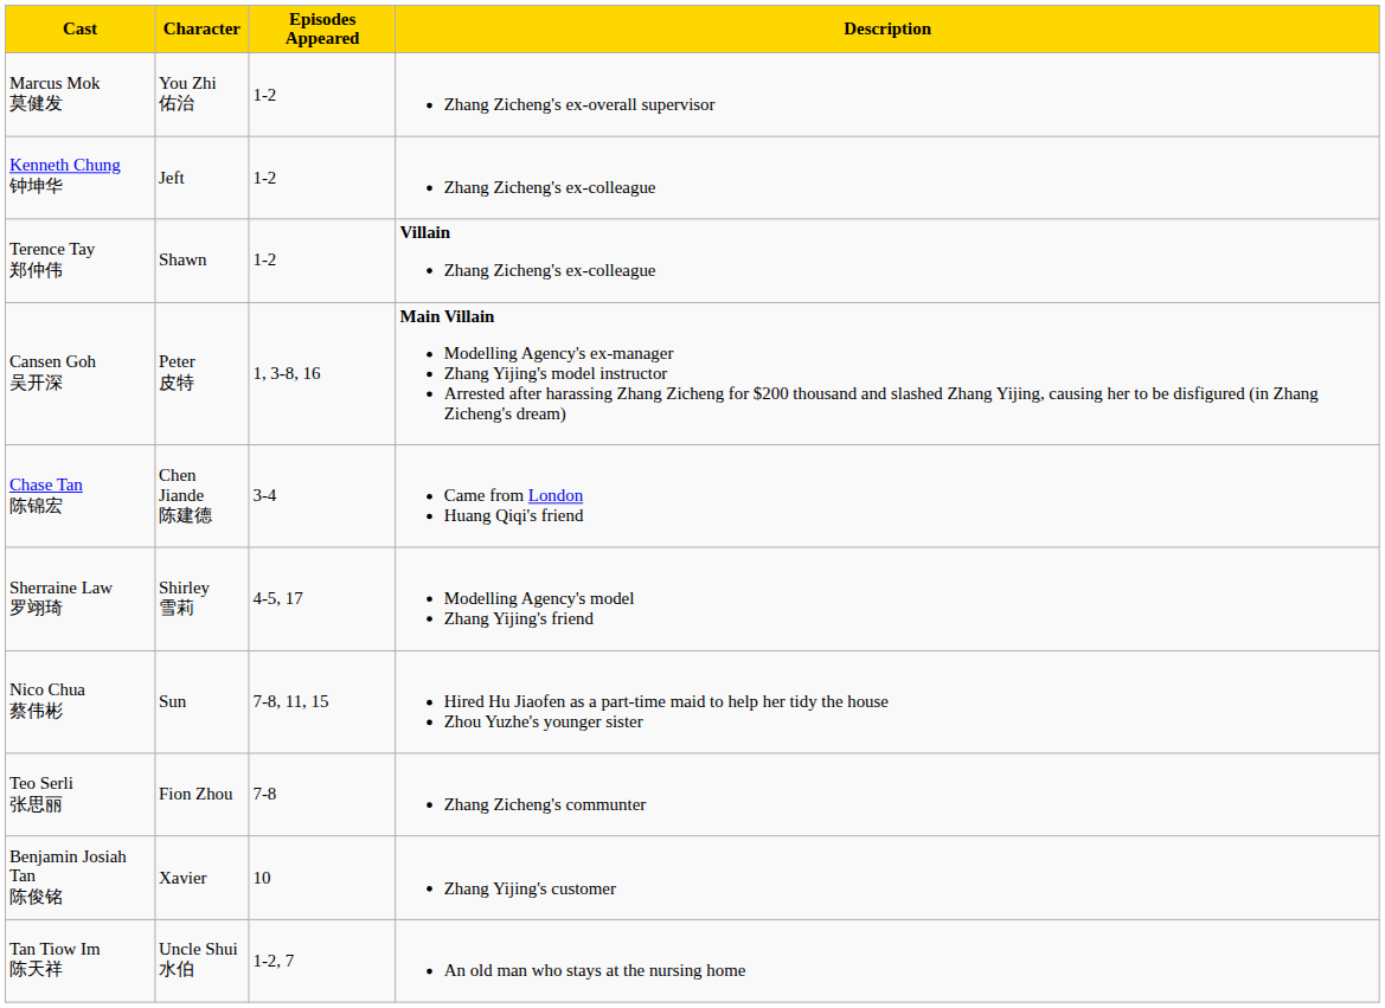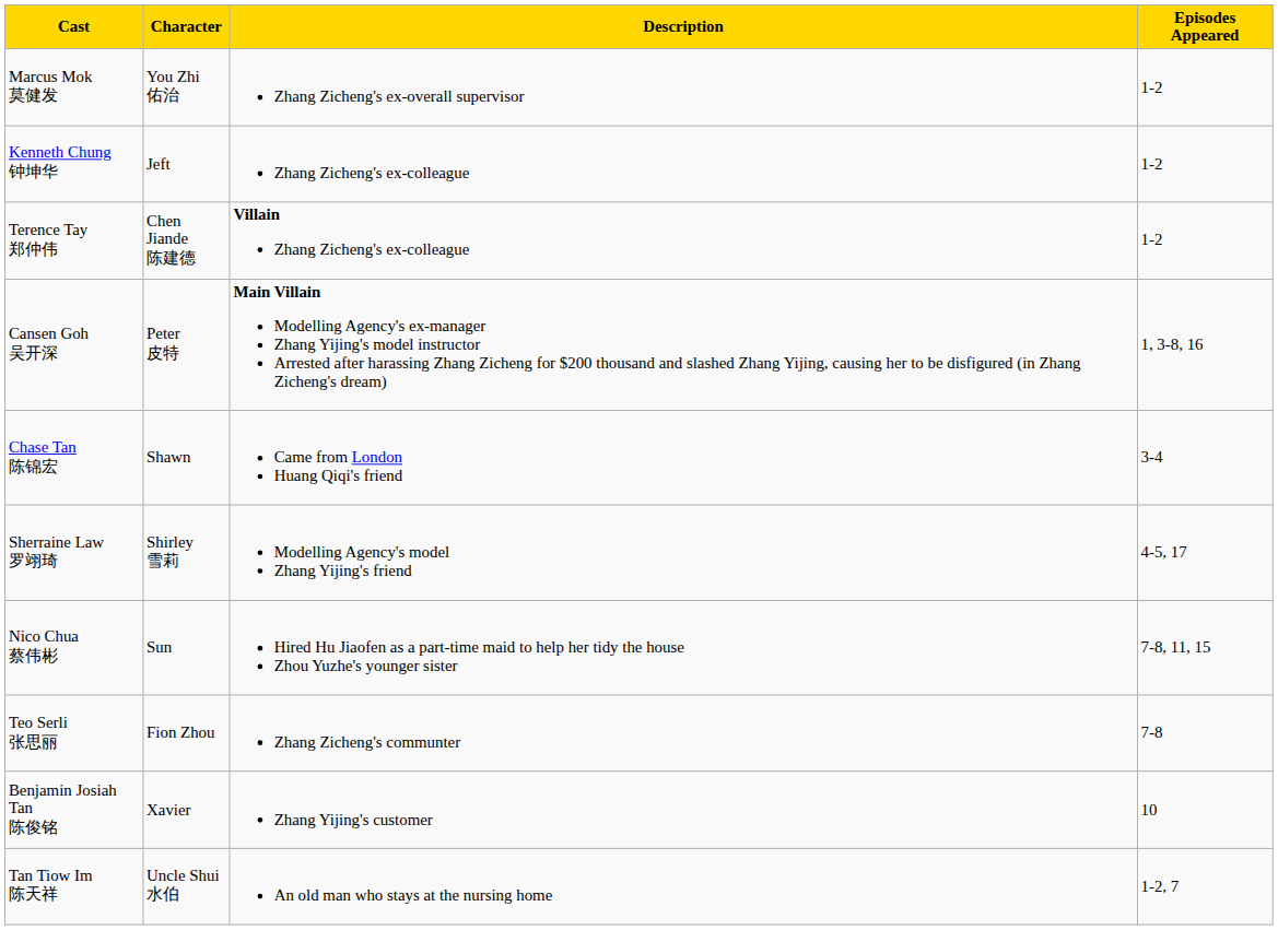columns swapped: Description <-> Episodes Appeared
Terence Tay 郑仲伟 | Character: Shawn -> Chen Jiande 陈建德
Chase Tan 陈锦宏 | Character: Chen Jiande 陈建德 -> Shawn
